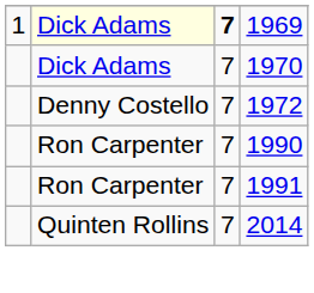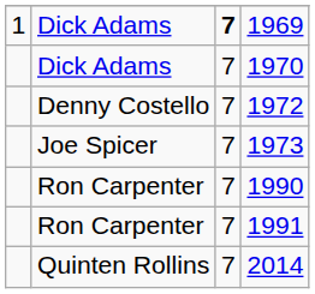1969 | column 2: lightyellow background -> no background
+ row: Joe Spicer | 7 | 1973
